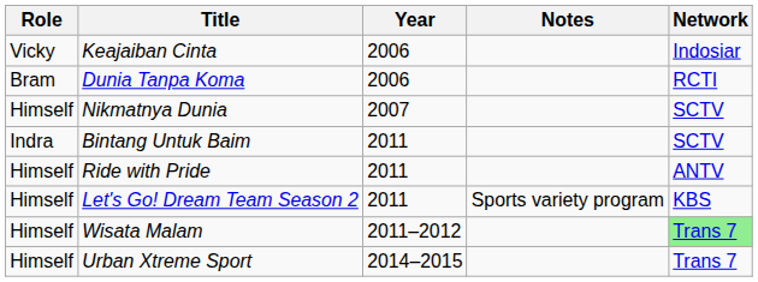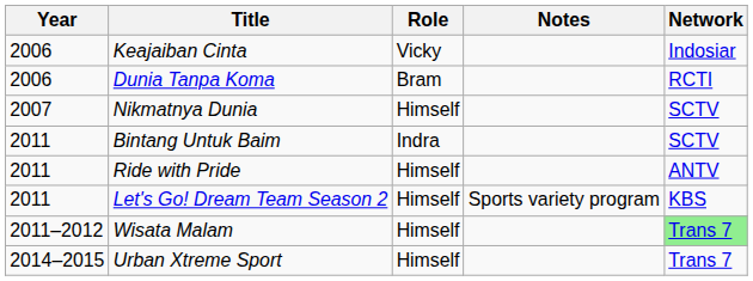columns swapped: Year <-> Role
